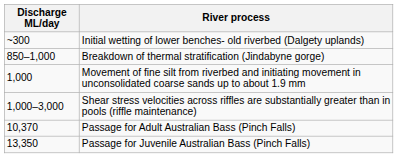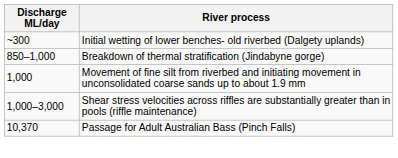- row: 13,350 | Passage for Juvenile Australian Bass (Pinch Falls)
